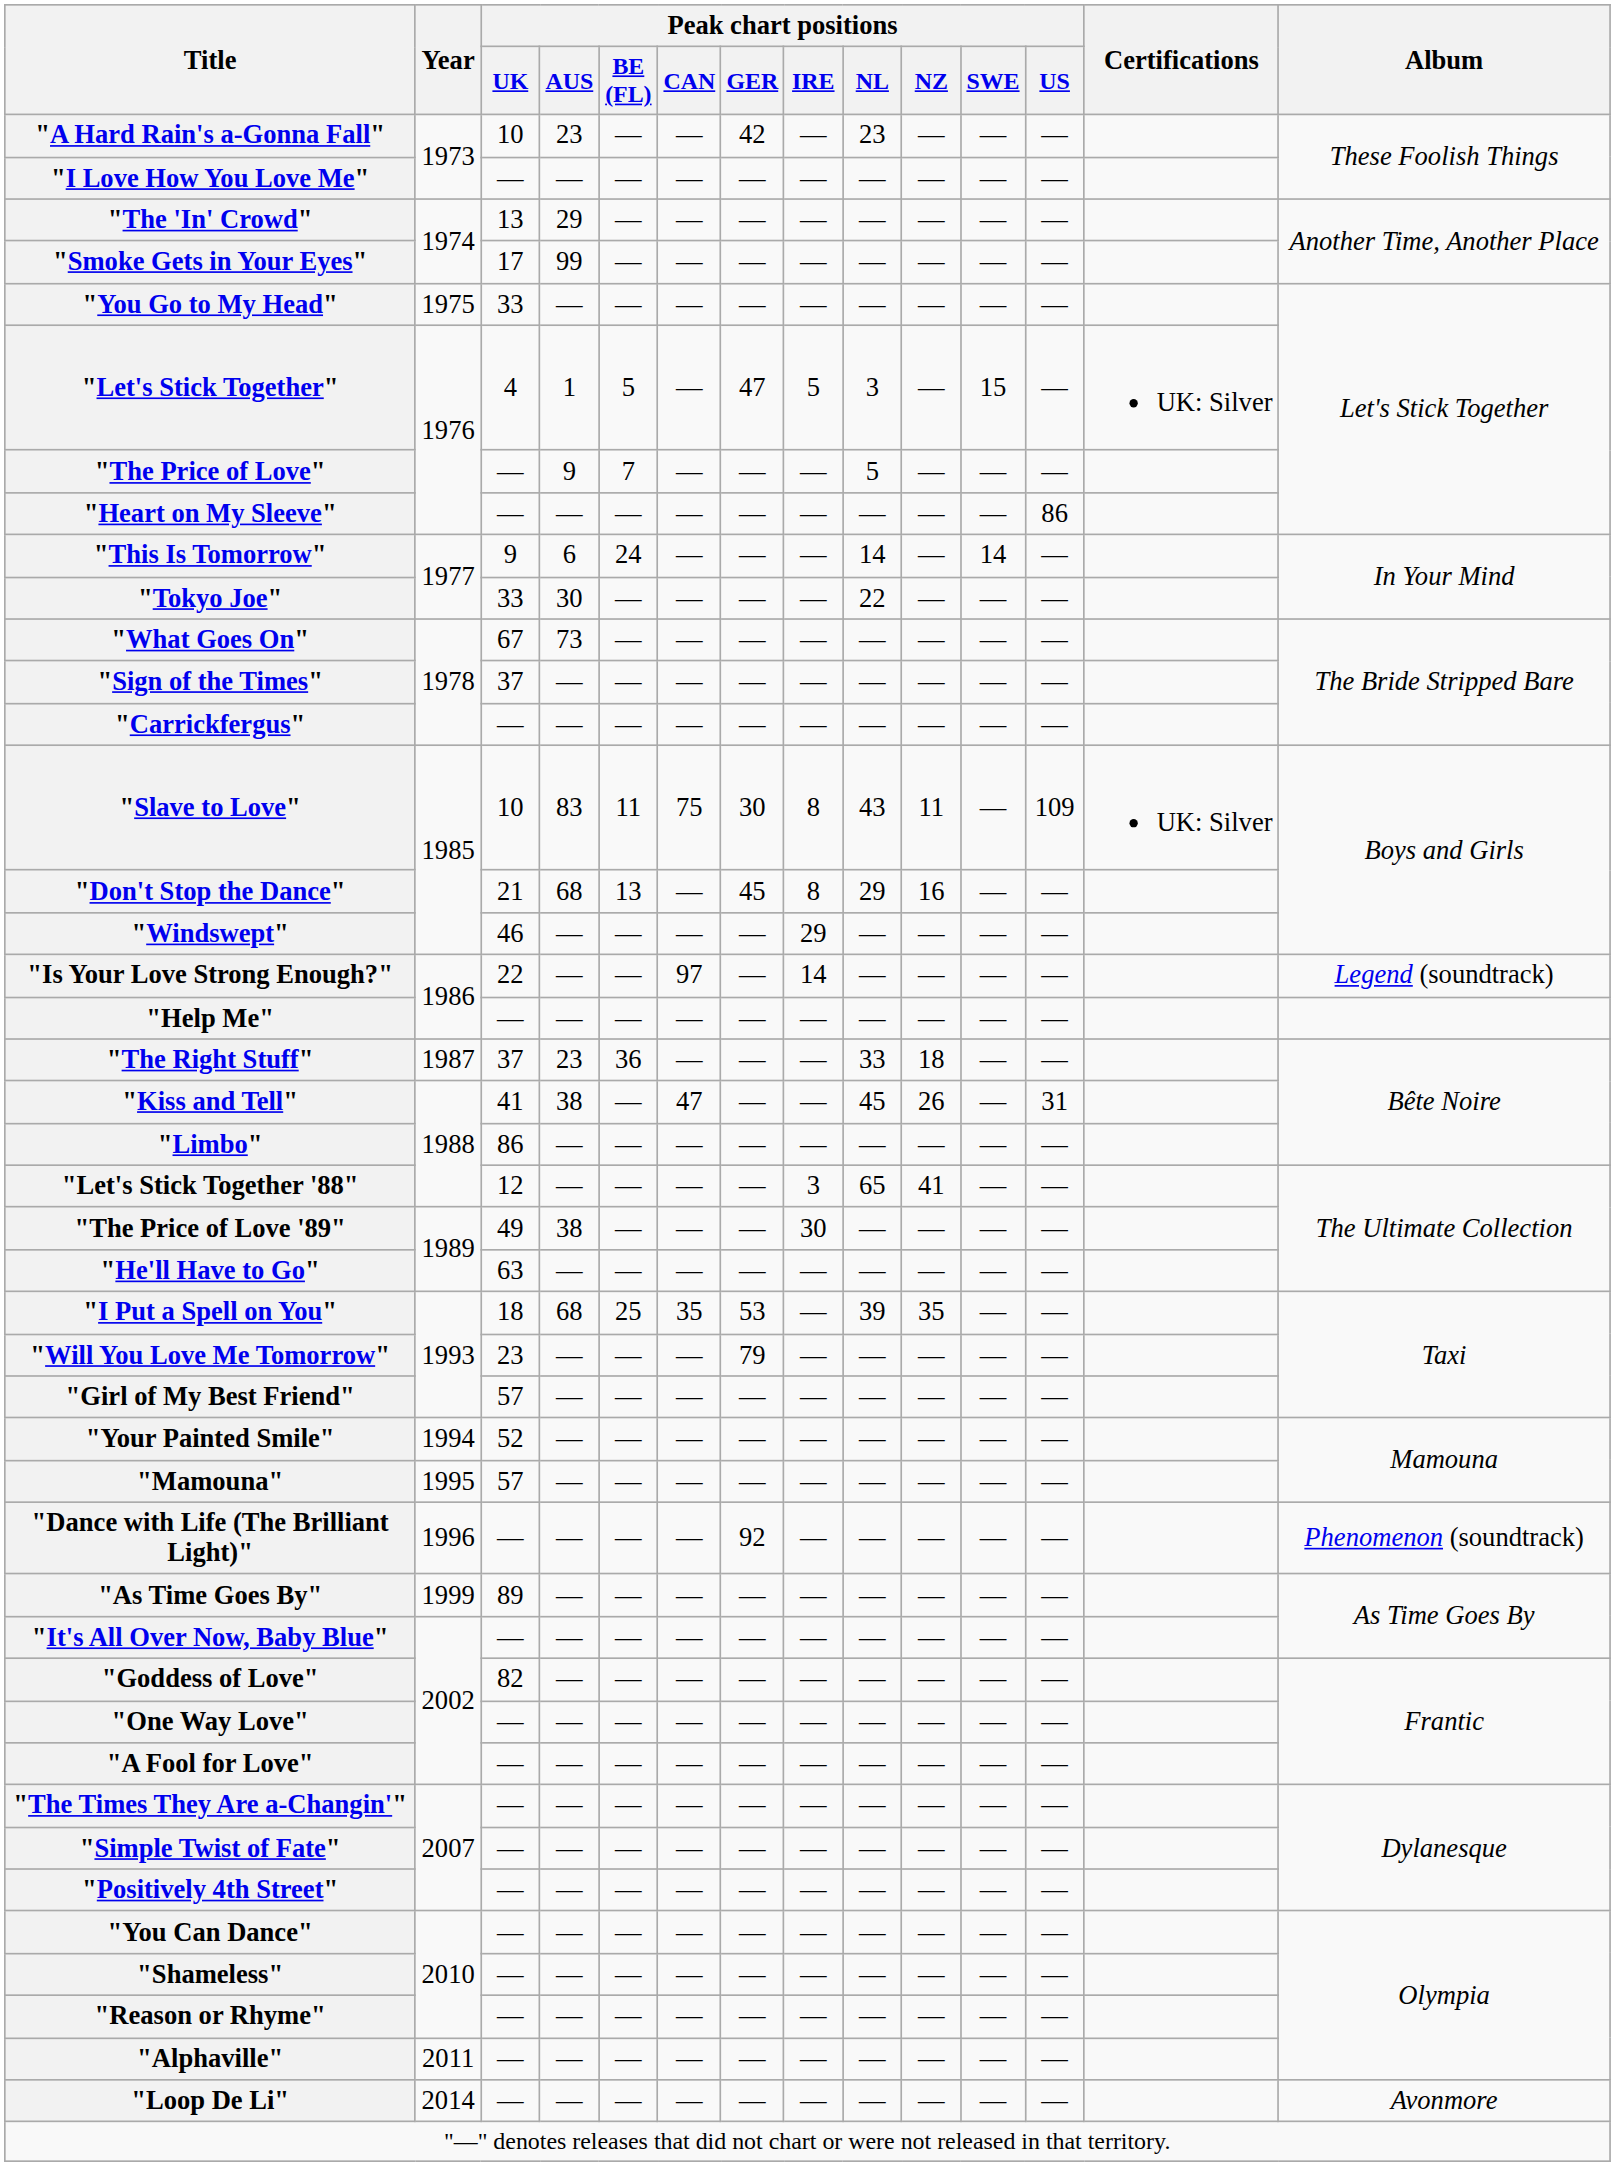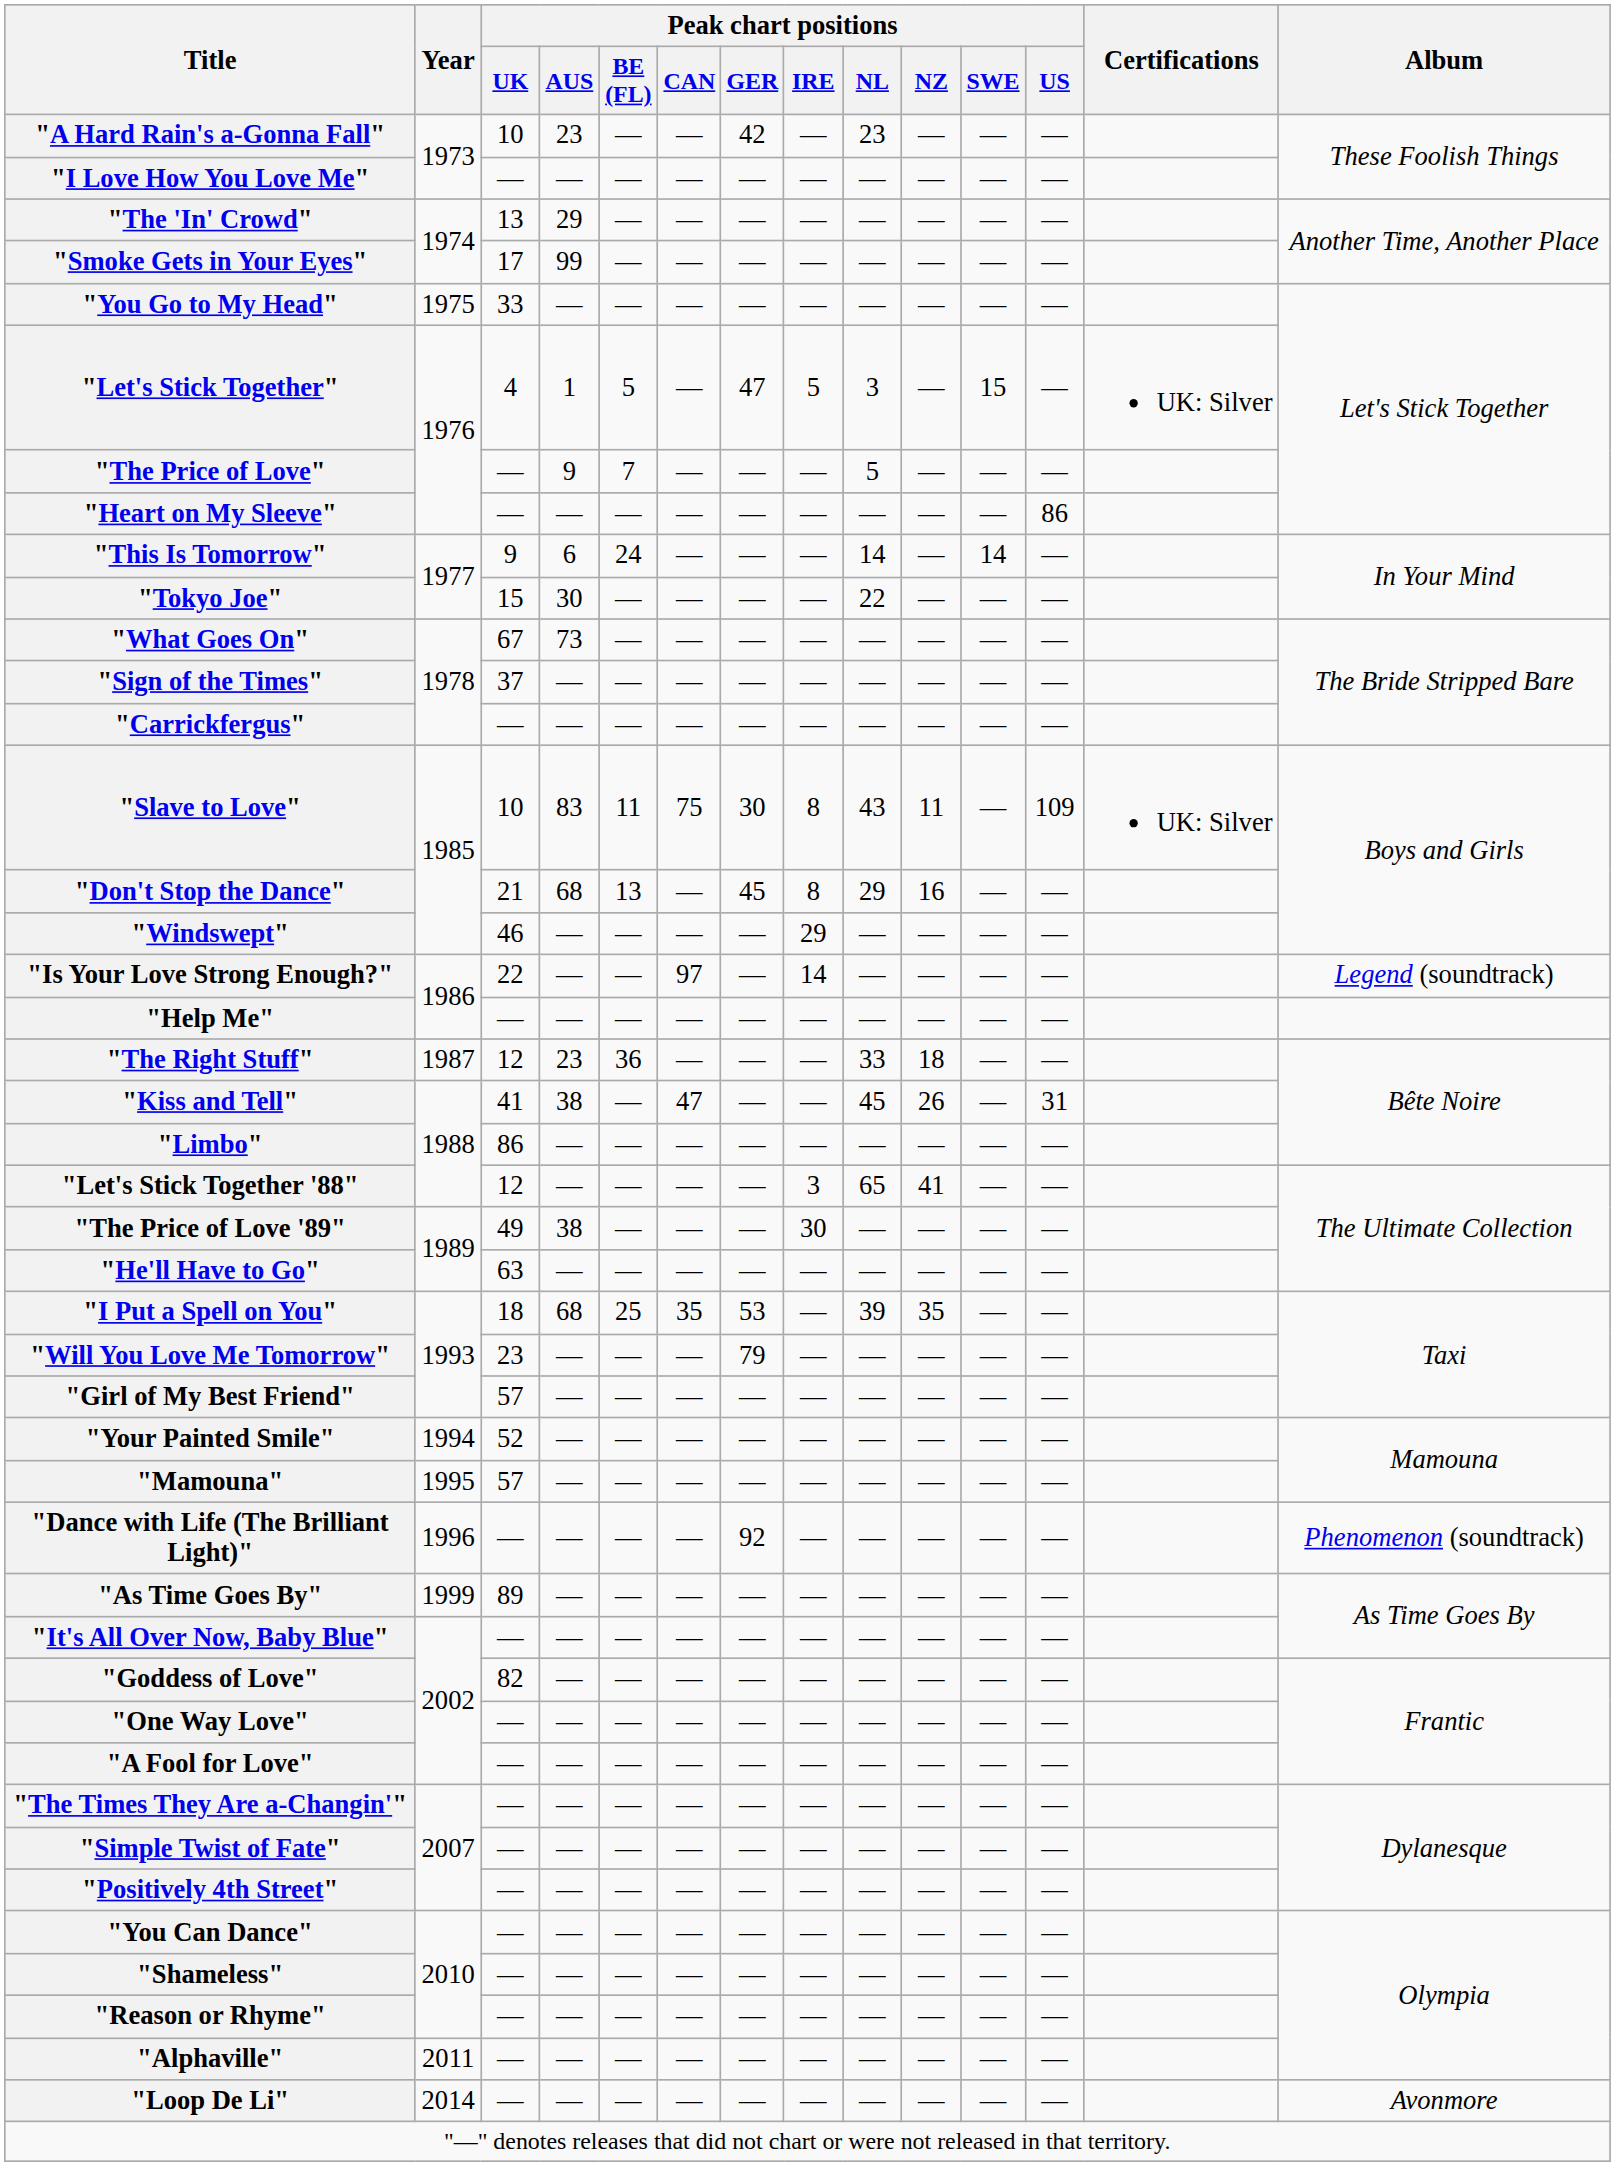"Tokyo Joe" | Peak chart positions / UK: 33 -> 15
"The Right Stuff" | Peak chart positions / UK: 37 -> 12
